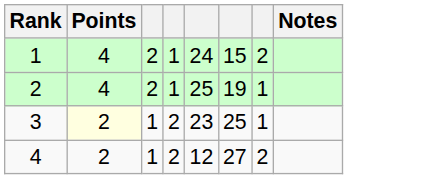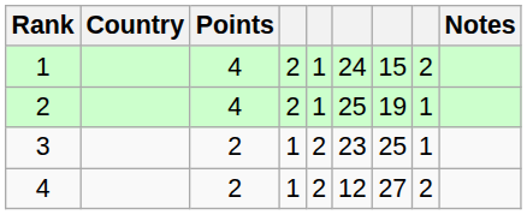+ column: Country
3 | Points: lightyellow background -> no background
